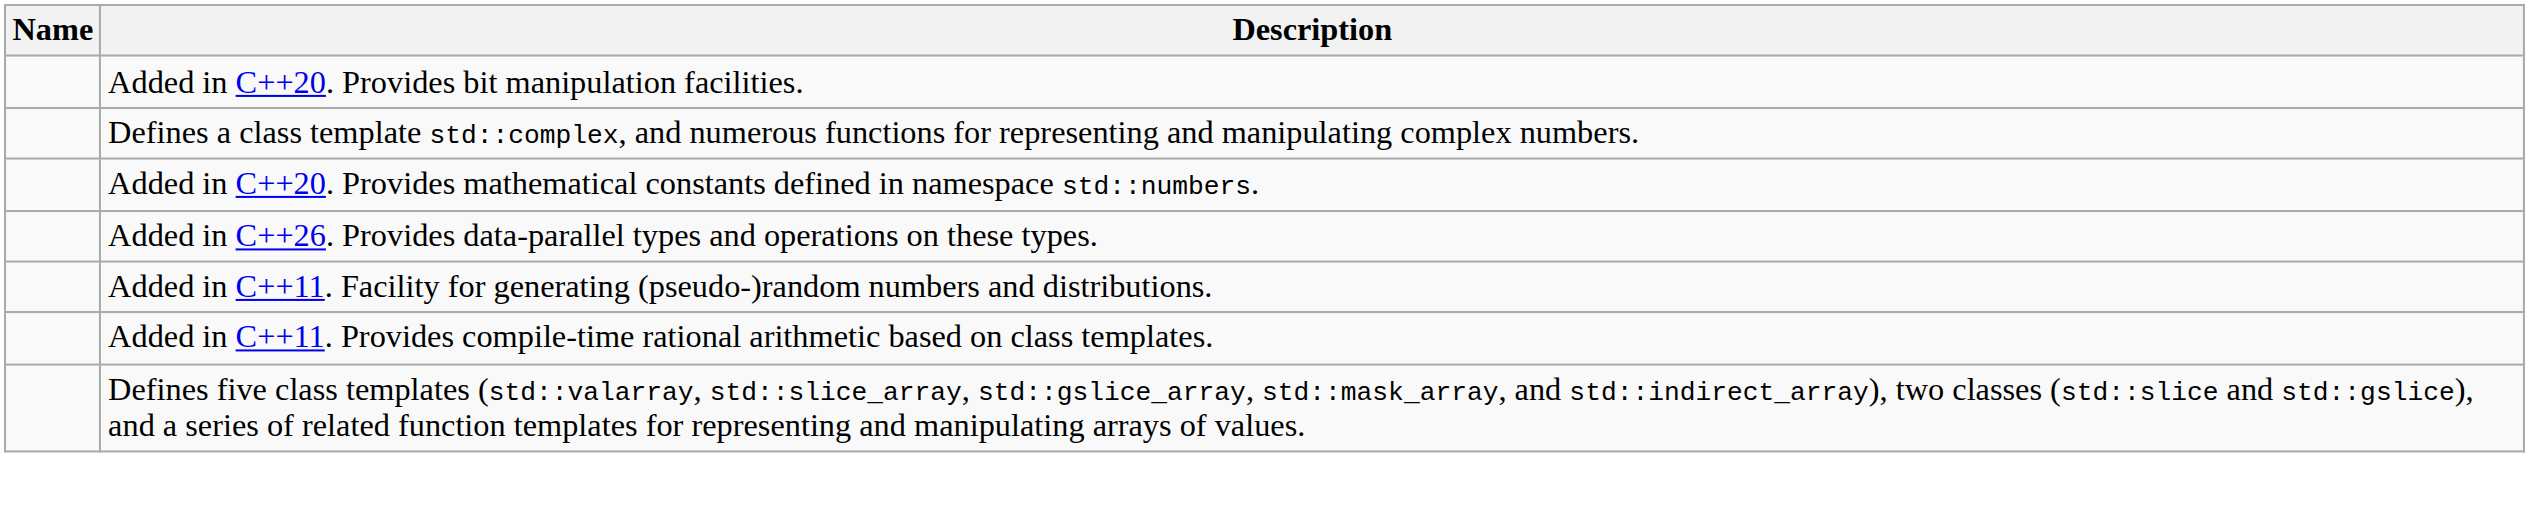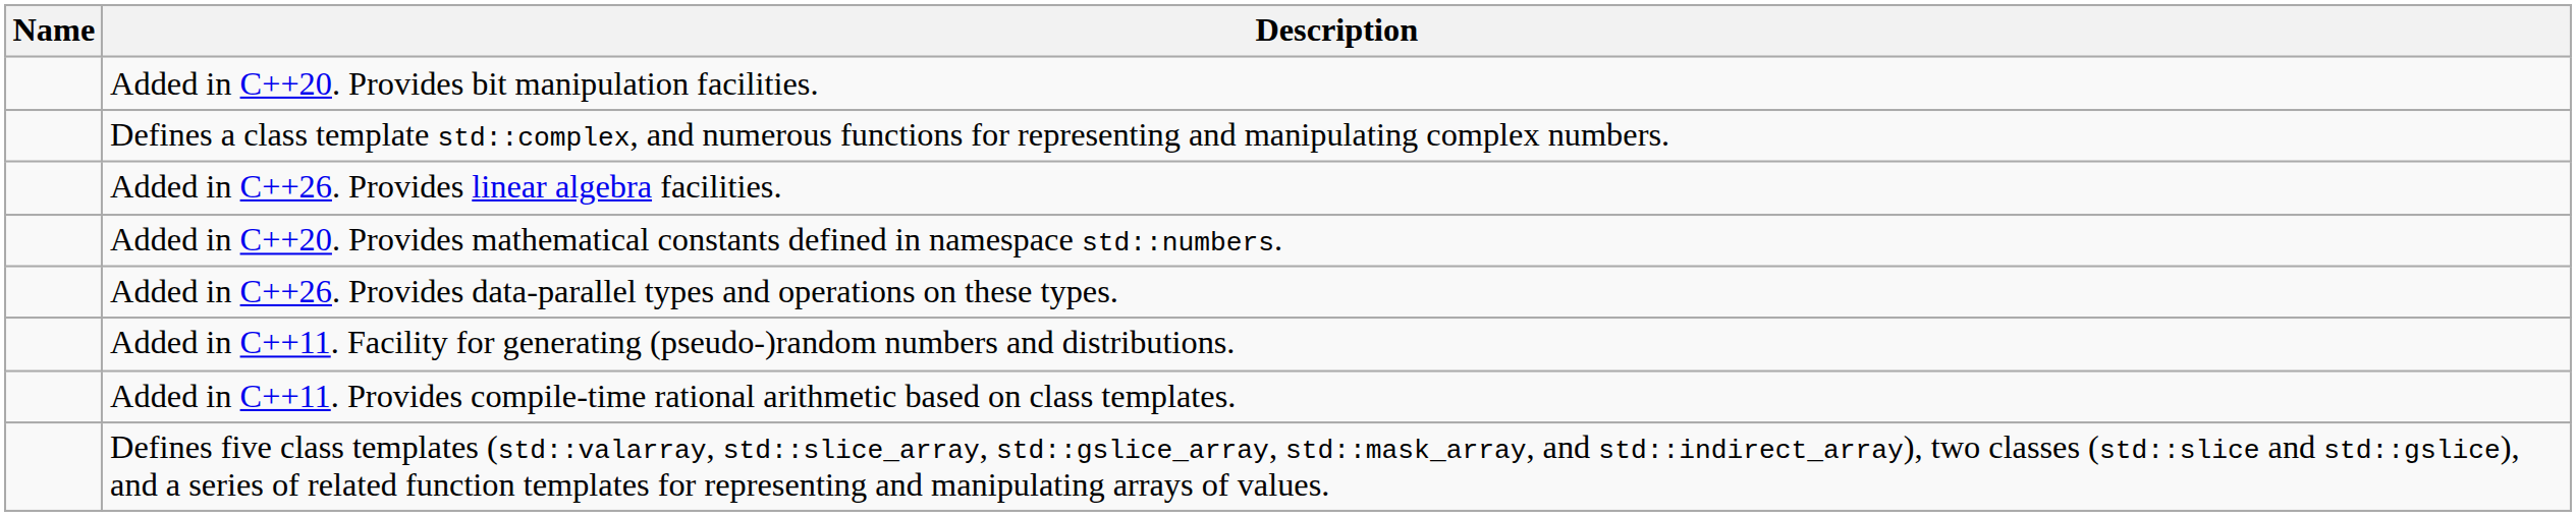+ row: Added in C++26. Provides linear algebra facilities.
